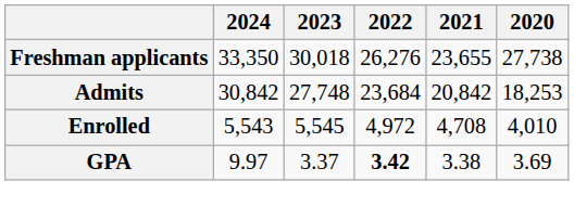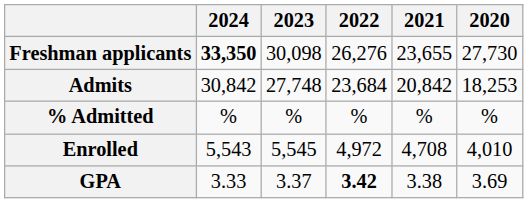Freshman applicants | 2024: normal -> bold
Freshman applicants | 2023: 30,018 -> 30,098
Freshman applicants | 2020: 27,738 -> 27,730
+ row: % Admitted | % | % | % | % | %
GPA | 2024: 9.97 -> 3.33
